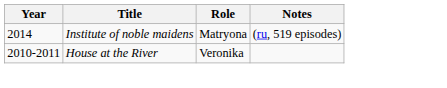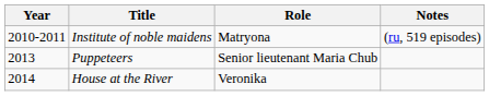Institute of noble maidens | Year: 2014 -> 2010-2011
+ row: 2013 | Puppeteers | Senior lieutenant Maria Chub
House at the River | Year: 2010-2011 -> 2014
